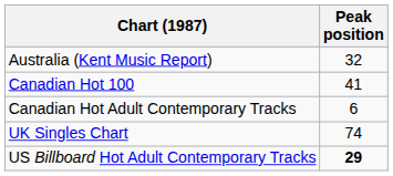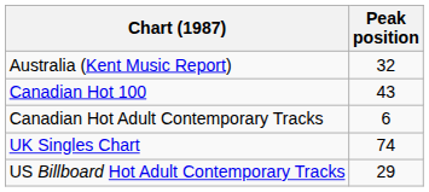Canadian Hot 100 | Peak position: 41 -> 43
US Billboard Hot Adult Contemporary Tracks | Peak position: bold -> normal
